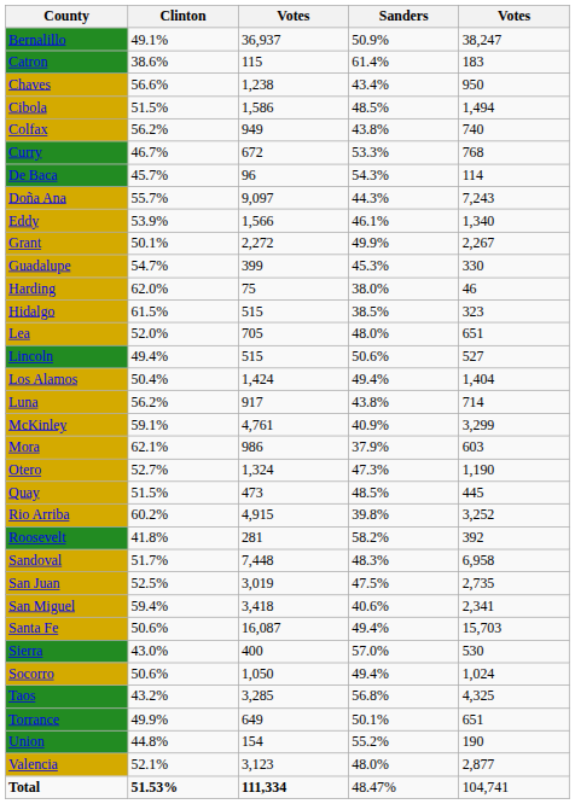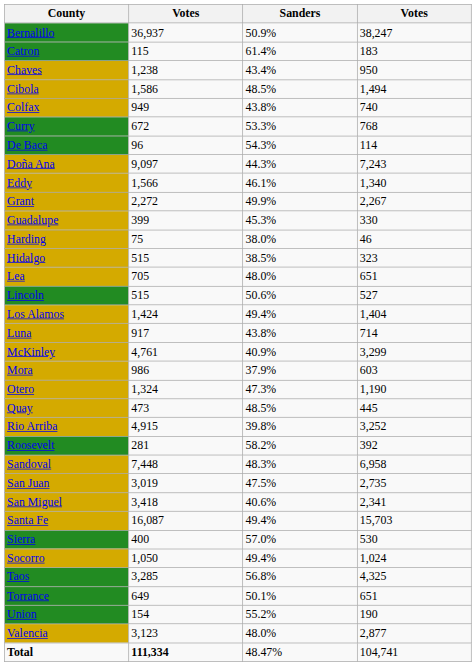- column: Clinton | 49.1% | 38.6% | 56.6% | 51.5% | 56.2% | 46.7% | 45.7% | 55.7% | 53.9% | 50.1% | 54.7% | 62.0% | 61.5% | 52.0% | 49.4% | 50.4% | 56.2% | 59.1% | 62.1% | 52.7% | 51.5% | 60.2% | 41.8% | 51.7% | 52.5% | 59.4% | 50.6% | 43.0% | 50.6% | 43.2% | 49.9% | 44.8% | 52.1% | 51.53%
